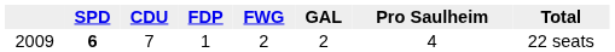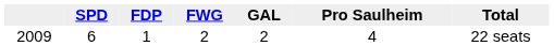- column: CDU | 7
2009 | SPD: bold -> normal
